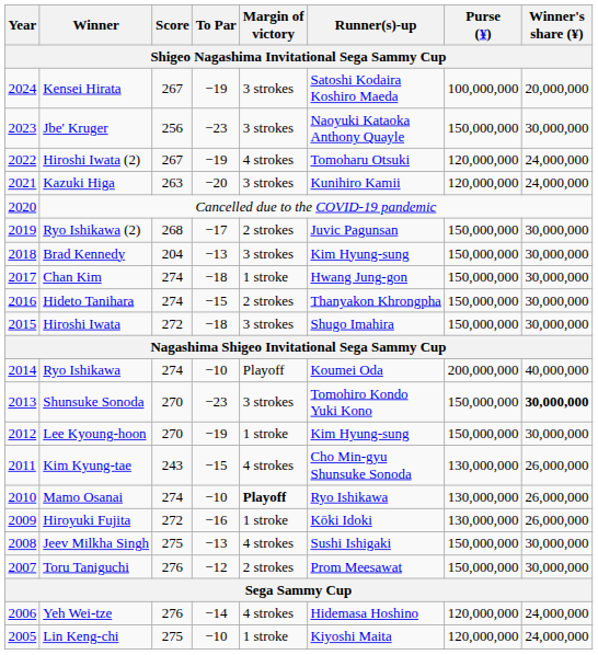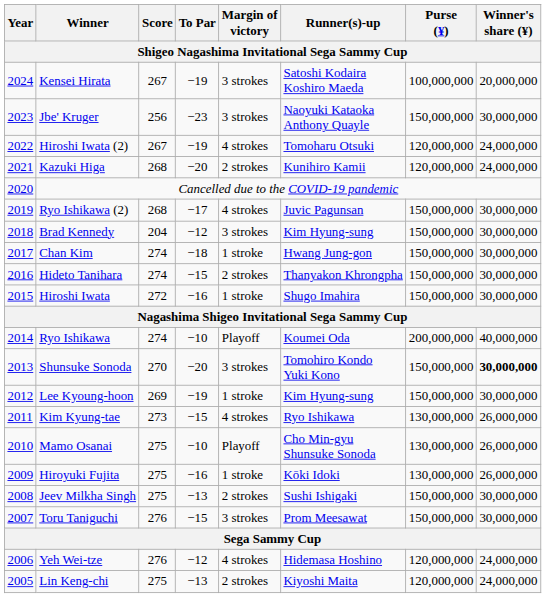Kazuki Higa | Score: 263 -> 268
Kazuki Higa | Margin of victory: 3 strokes -> 2 strokes
Ryo Ishikawa (2) | Margin of victory: 2 strokes -> 4 strokes
Brad Kennedy | To Par: −13 -> −12
Hiroshi Iwata | To Par: −18 -> −16
Hiroshi Iwata | Margin of victory: 3 strokes -> 1 stroke
Shunsuke Sonoda | To Par: −23 -> −20
Lee Kyoung-hoon | Score: 270 -> 269
Kim Kyung-tae | Score: 243 -> 273
Kim Kyung-tae | Runner(s)-up: Cho Min-gyu Shunsuke Sonoda -> Ryo Ishikawa
Mamo Osanai | Score: 274 -> 275
Mamo Osanai | Margin of victory: bold -> normal
Mamo Osanai | Runner(s)-up: Ryo Ishikawa -> Cho Min-gyu Shunsuke Sonoda
Hiroyuki Fujita | Score: 272 -> 275
Jeev Milkha Singh | Margin of victory: 4 strokes -> 2 strokes
Toru Taniguchi | To Par: −12 -> −15
Toru Taniguchi | Margin of victory: 2 strokes -> 3 strokes
Yeh Wei-tze | To Par: −14 -> −12
Lin Keng-chi | To Par: −10 -> −13
Lin Keng-chi | Margin of victory: 1 stroke -> 2 strokes
